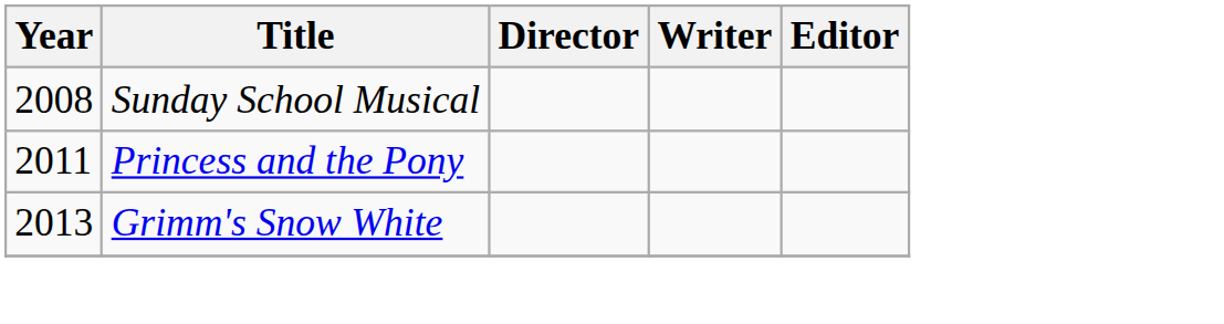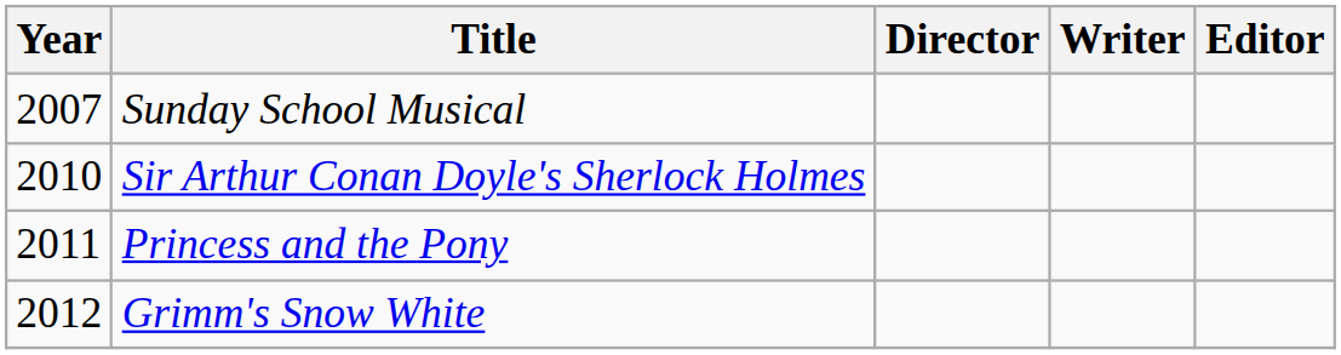Sunday School Musical | Year: 2008 -> 2007
+ row: 2010 | Sir Arthur Conan Doyle's Sherlock Holmes
Grimm's Snow White | Year: 2013 -> 2012
